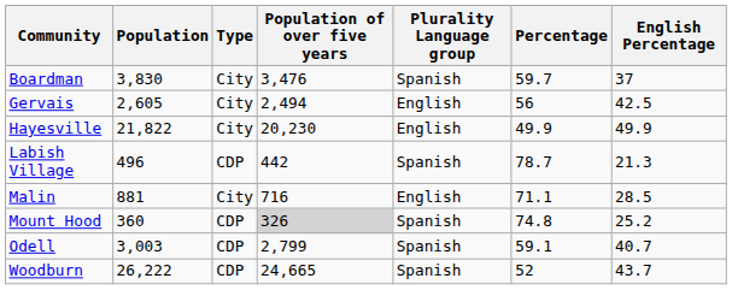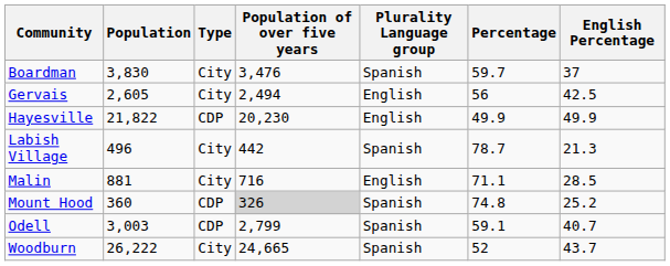Hayesville | Type: City -> CDP
Labish Village | Type: CDP -> City
Woodburn | Type: CDP -> City
